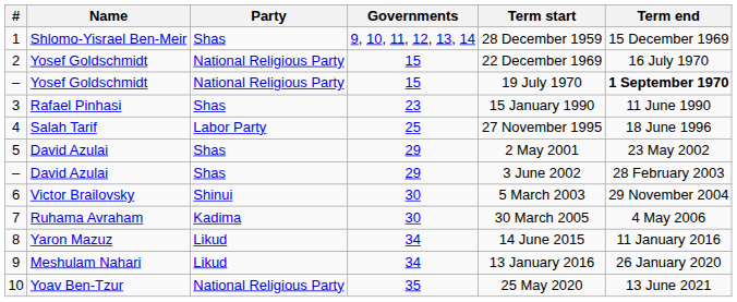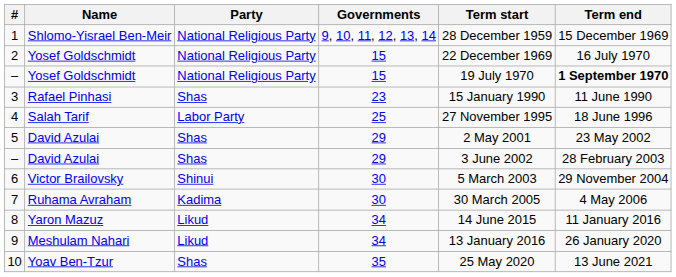1 | Party: Shas -> National Religious Party
10 | Party: National Religious Party -> Shas
